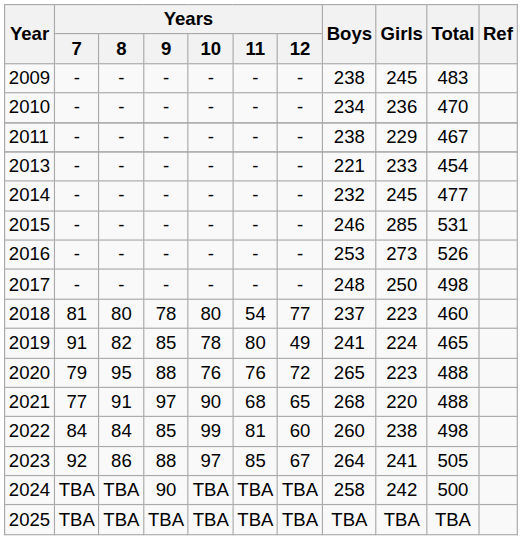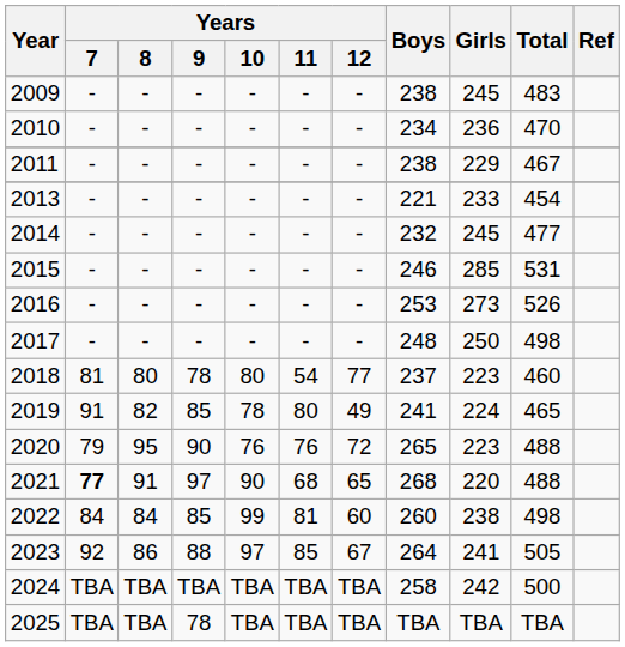2020 | Years / 9: 88 -> 90
2021 | Years / 7: normal -> bold
2024 | Years / 9: 90 -> TBA
2025 | Years / 9: TBA -> 78
